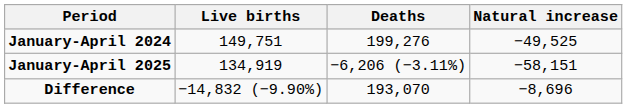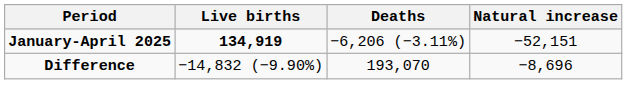- row: January-April 2024 | 149,751 | 199,276 | −49,525
January-April 2025 | Live births: normal -> bold
January-April 2025 | Natural increase: −58,151 -> −52,151
